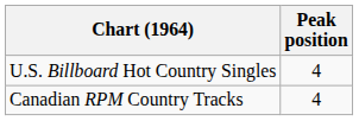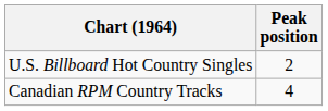U.S. Billboard Hot Country Singles | Peak position: 4 -> 2
